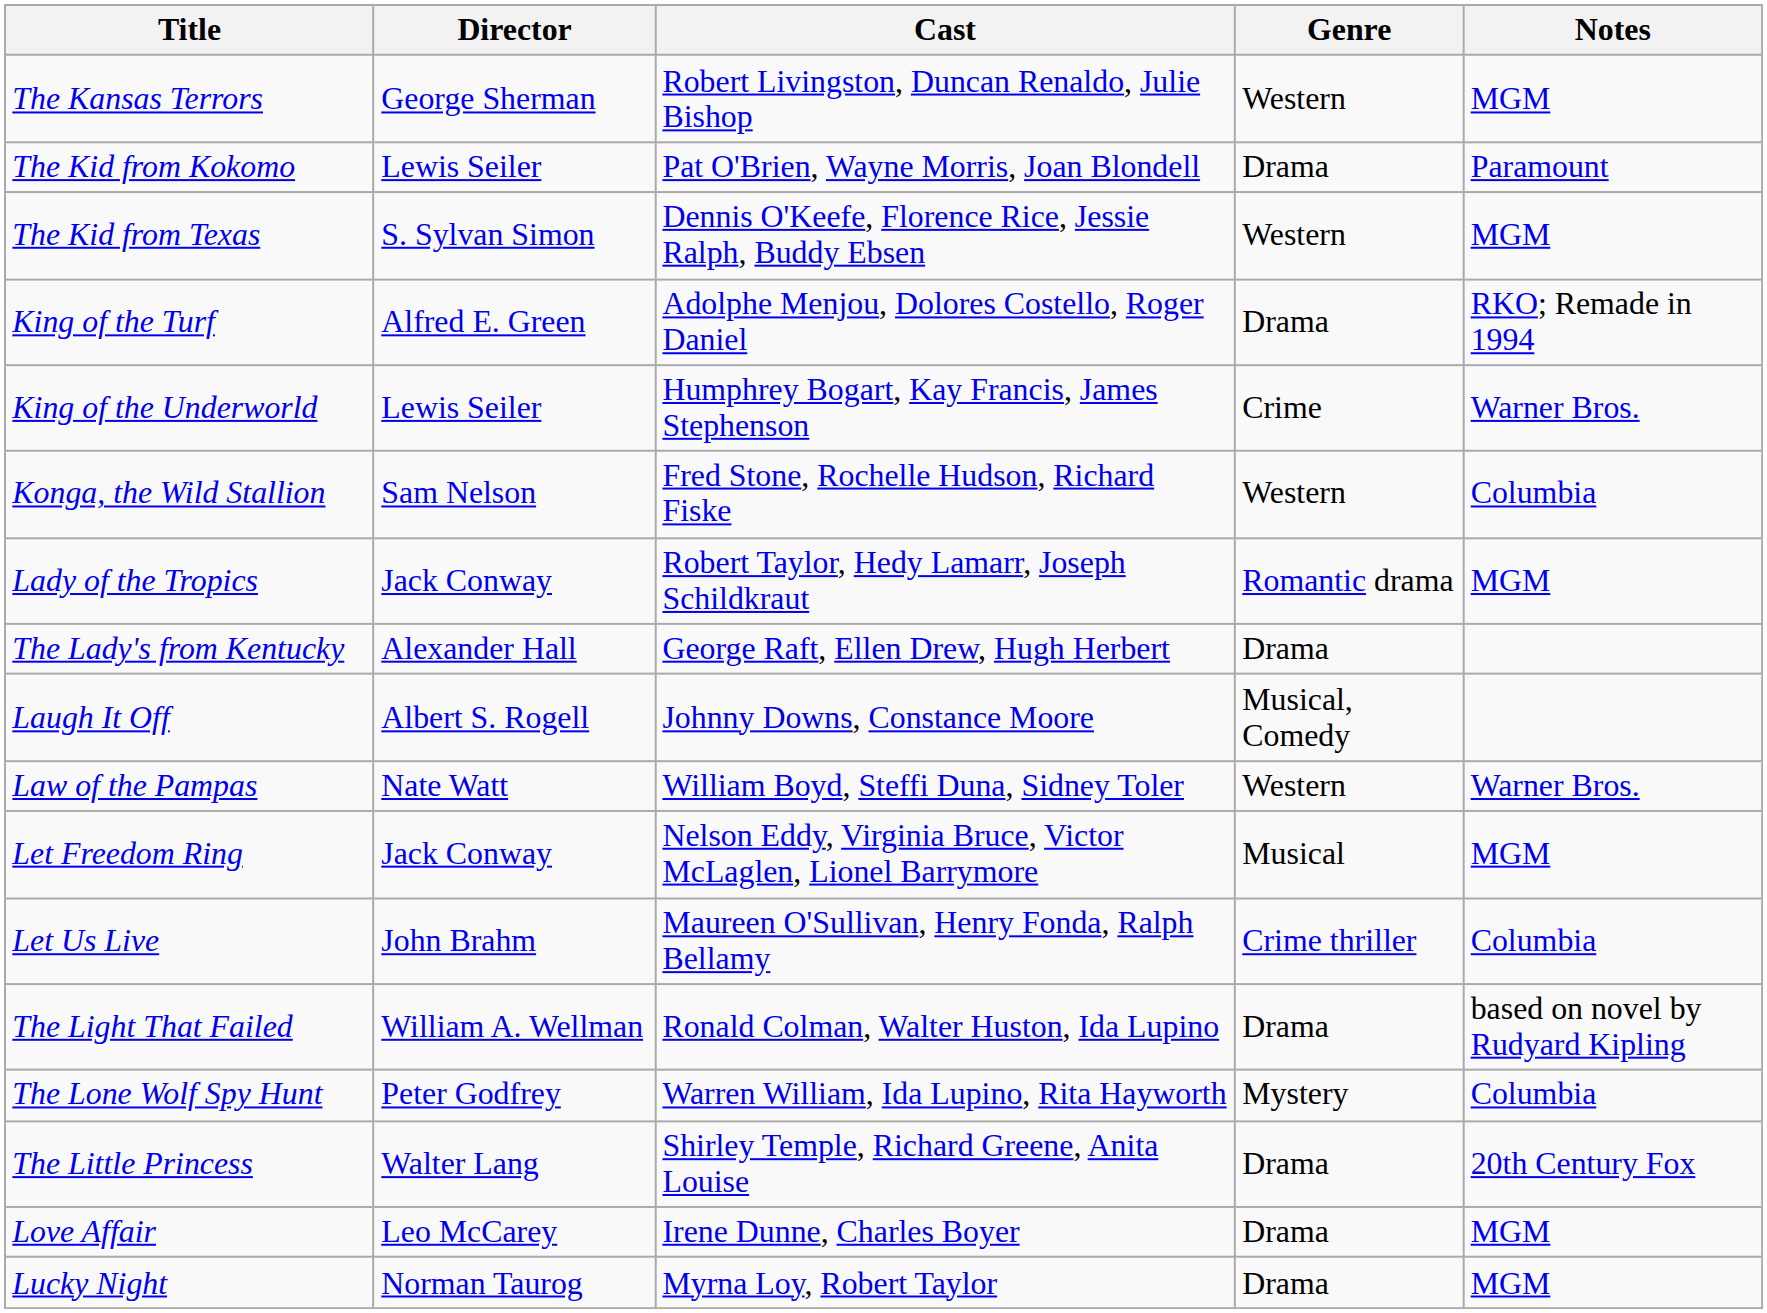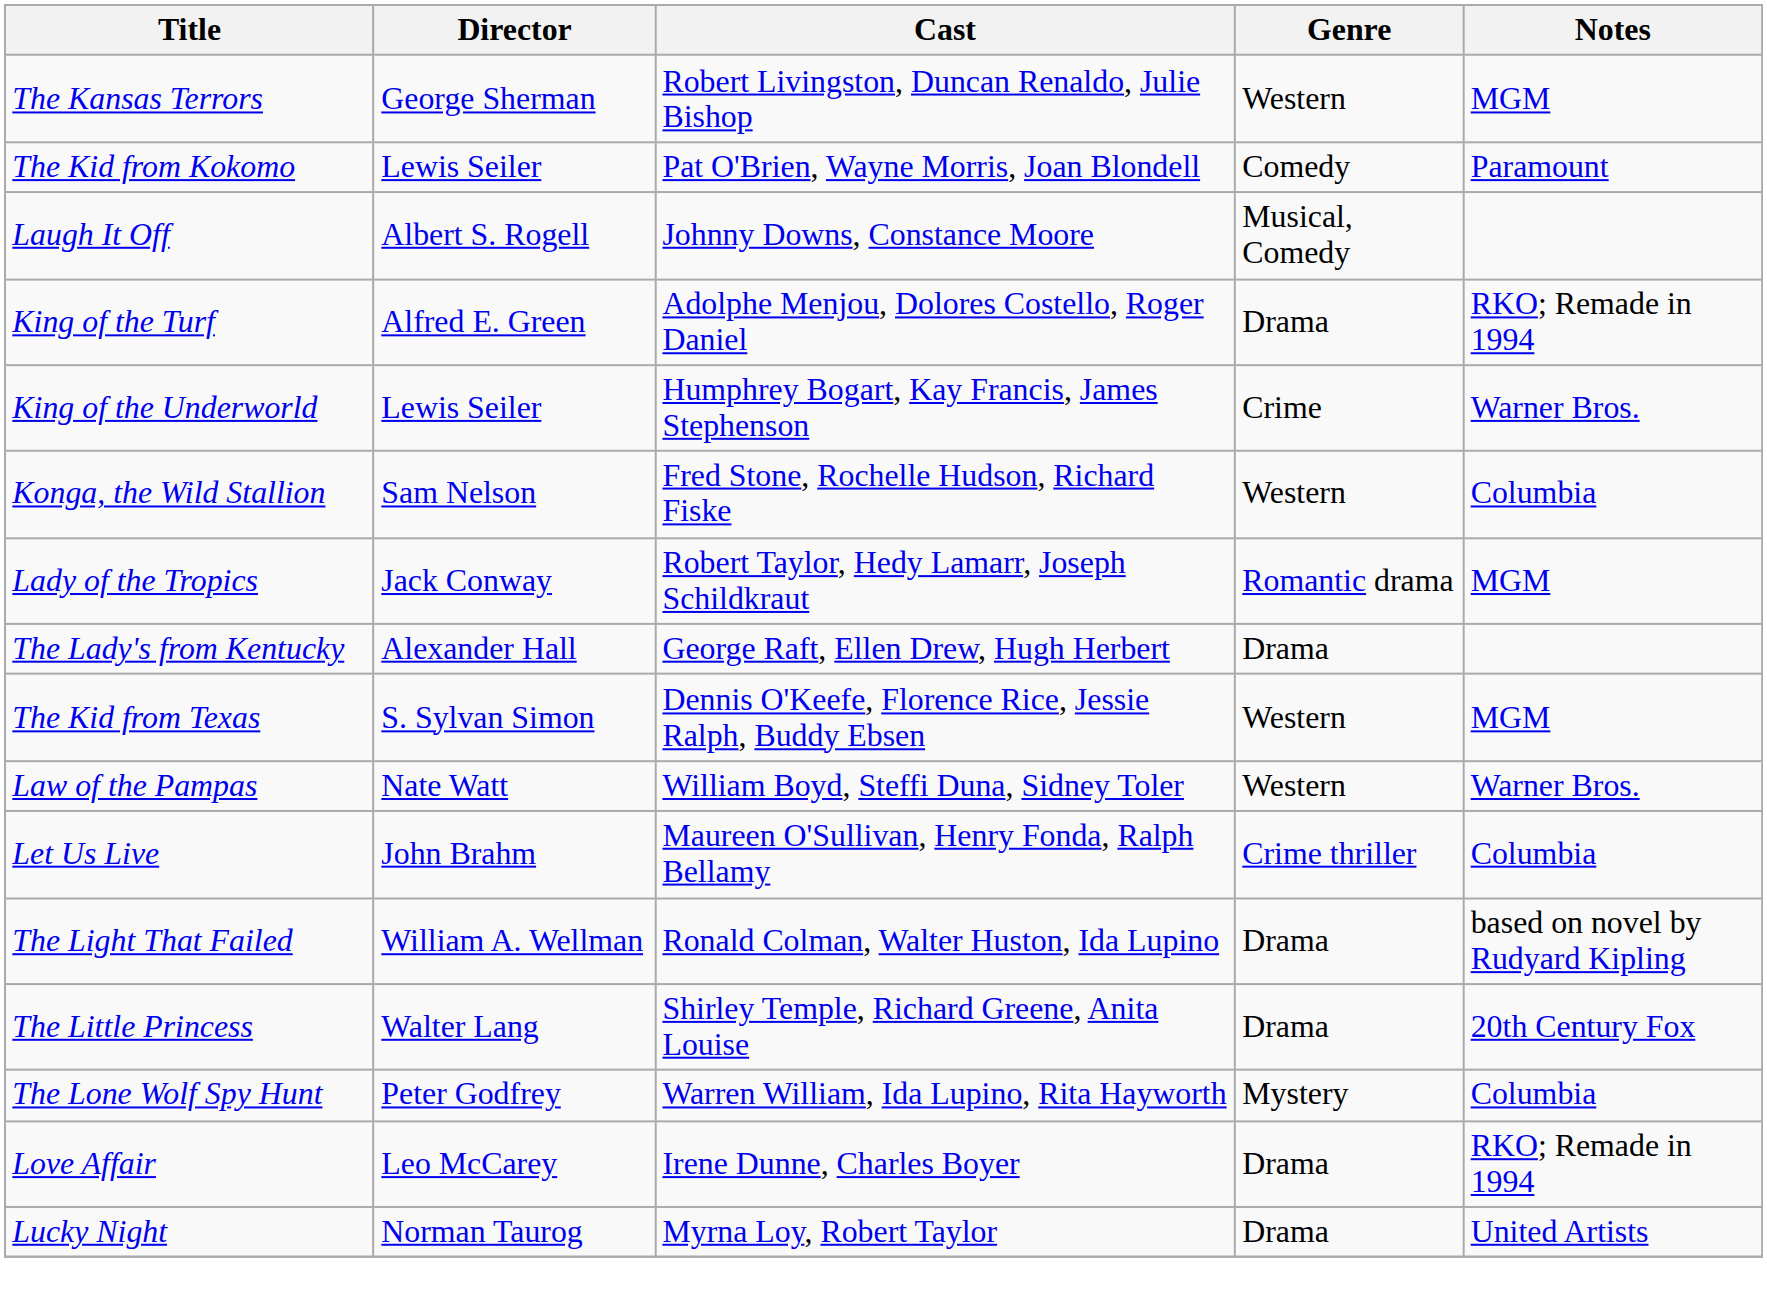The Kid from Kokomo | Genre: Drama -> Comedy
rows swapped: The Kid from Texas <-> Laugh It Off
- row: Let Freedom Ring | Jack Conway | Nelson Eddy, Virginia Bruce, Victor McLaglen, Lionel Barrymore | Musical | MGM
rows swapped: The Little Princess <-> The Lone Wolf Spy Hunt
Love Affair | Notes: MGM -> RKO; Remade in 1994
Lucky Night | Notes: MGM -> United Artists
